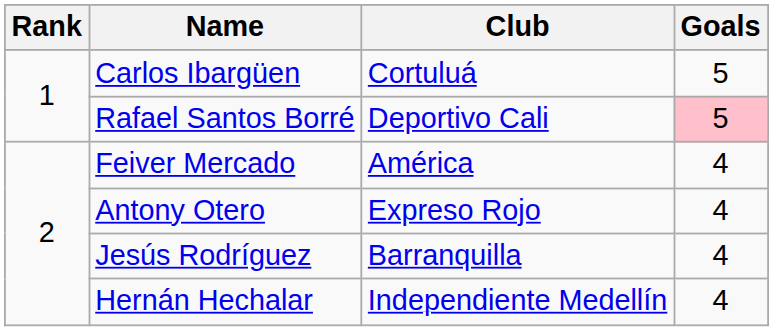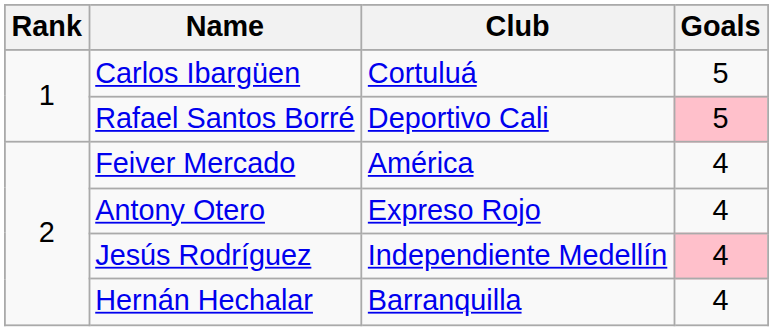Jesús Rodríguez | Club: Barranquilla -> Independiente Medellín
Jesús Rodríguez | Goals: no background -> pink background
Hernán Hechalar | Club: Independiente Medellín -> Barranquilla
